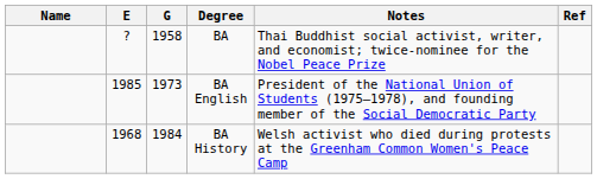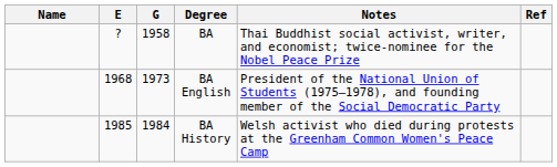BA English | E: 1985 -> 1968
BA History | E: 1968 -> 1985
